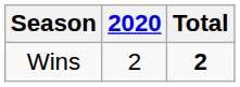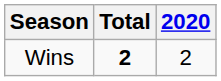columns swapped: 2020 <-> Total
